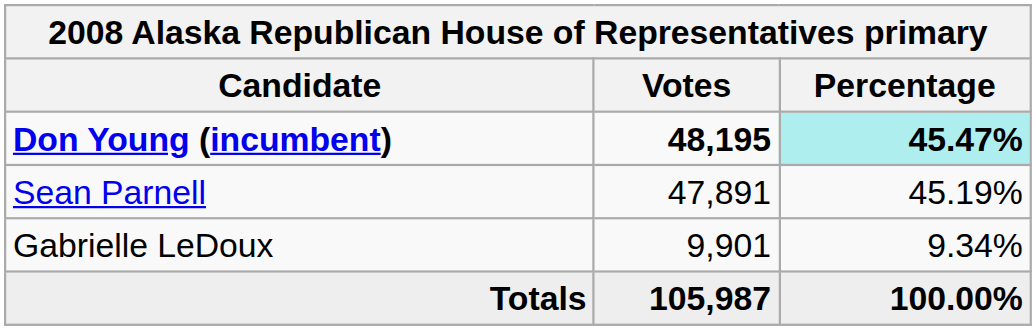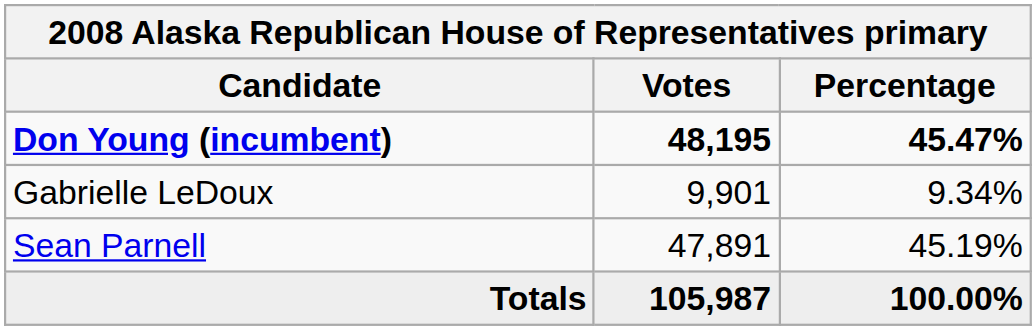Don Young (incumbent) | Percentage: paleturquoise background -> no background
rows swapped: Sean Parnell <-> Gabrielle LeDoux
